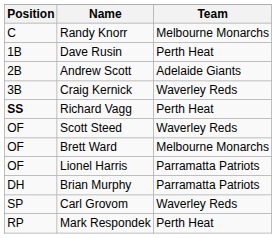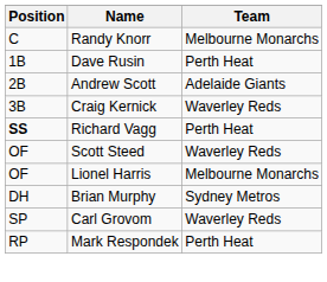- row: OF | Brett Ward | Melbourne Monarchs
Lionel Harris | Team: Parramatta Patriots -> Melbourne Monarchs
Brian Murphy | Team: Parramatta Patriots -> Sydney Metros
